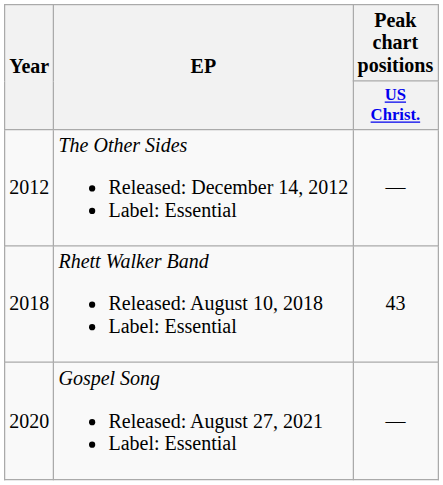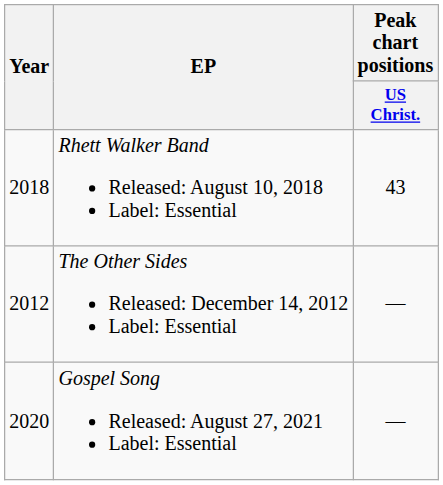rows swapped: The Other Sides Released: December 14, 2012 Label: Essential <-> Rhett Walker Band Released: August 10, 2018 Label: Essential
